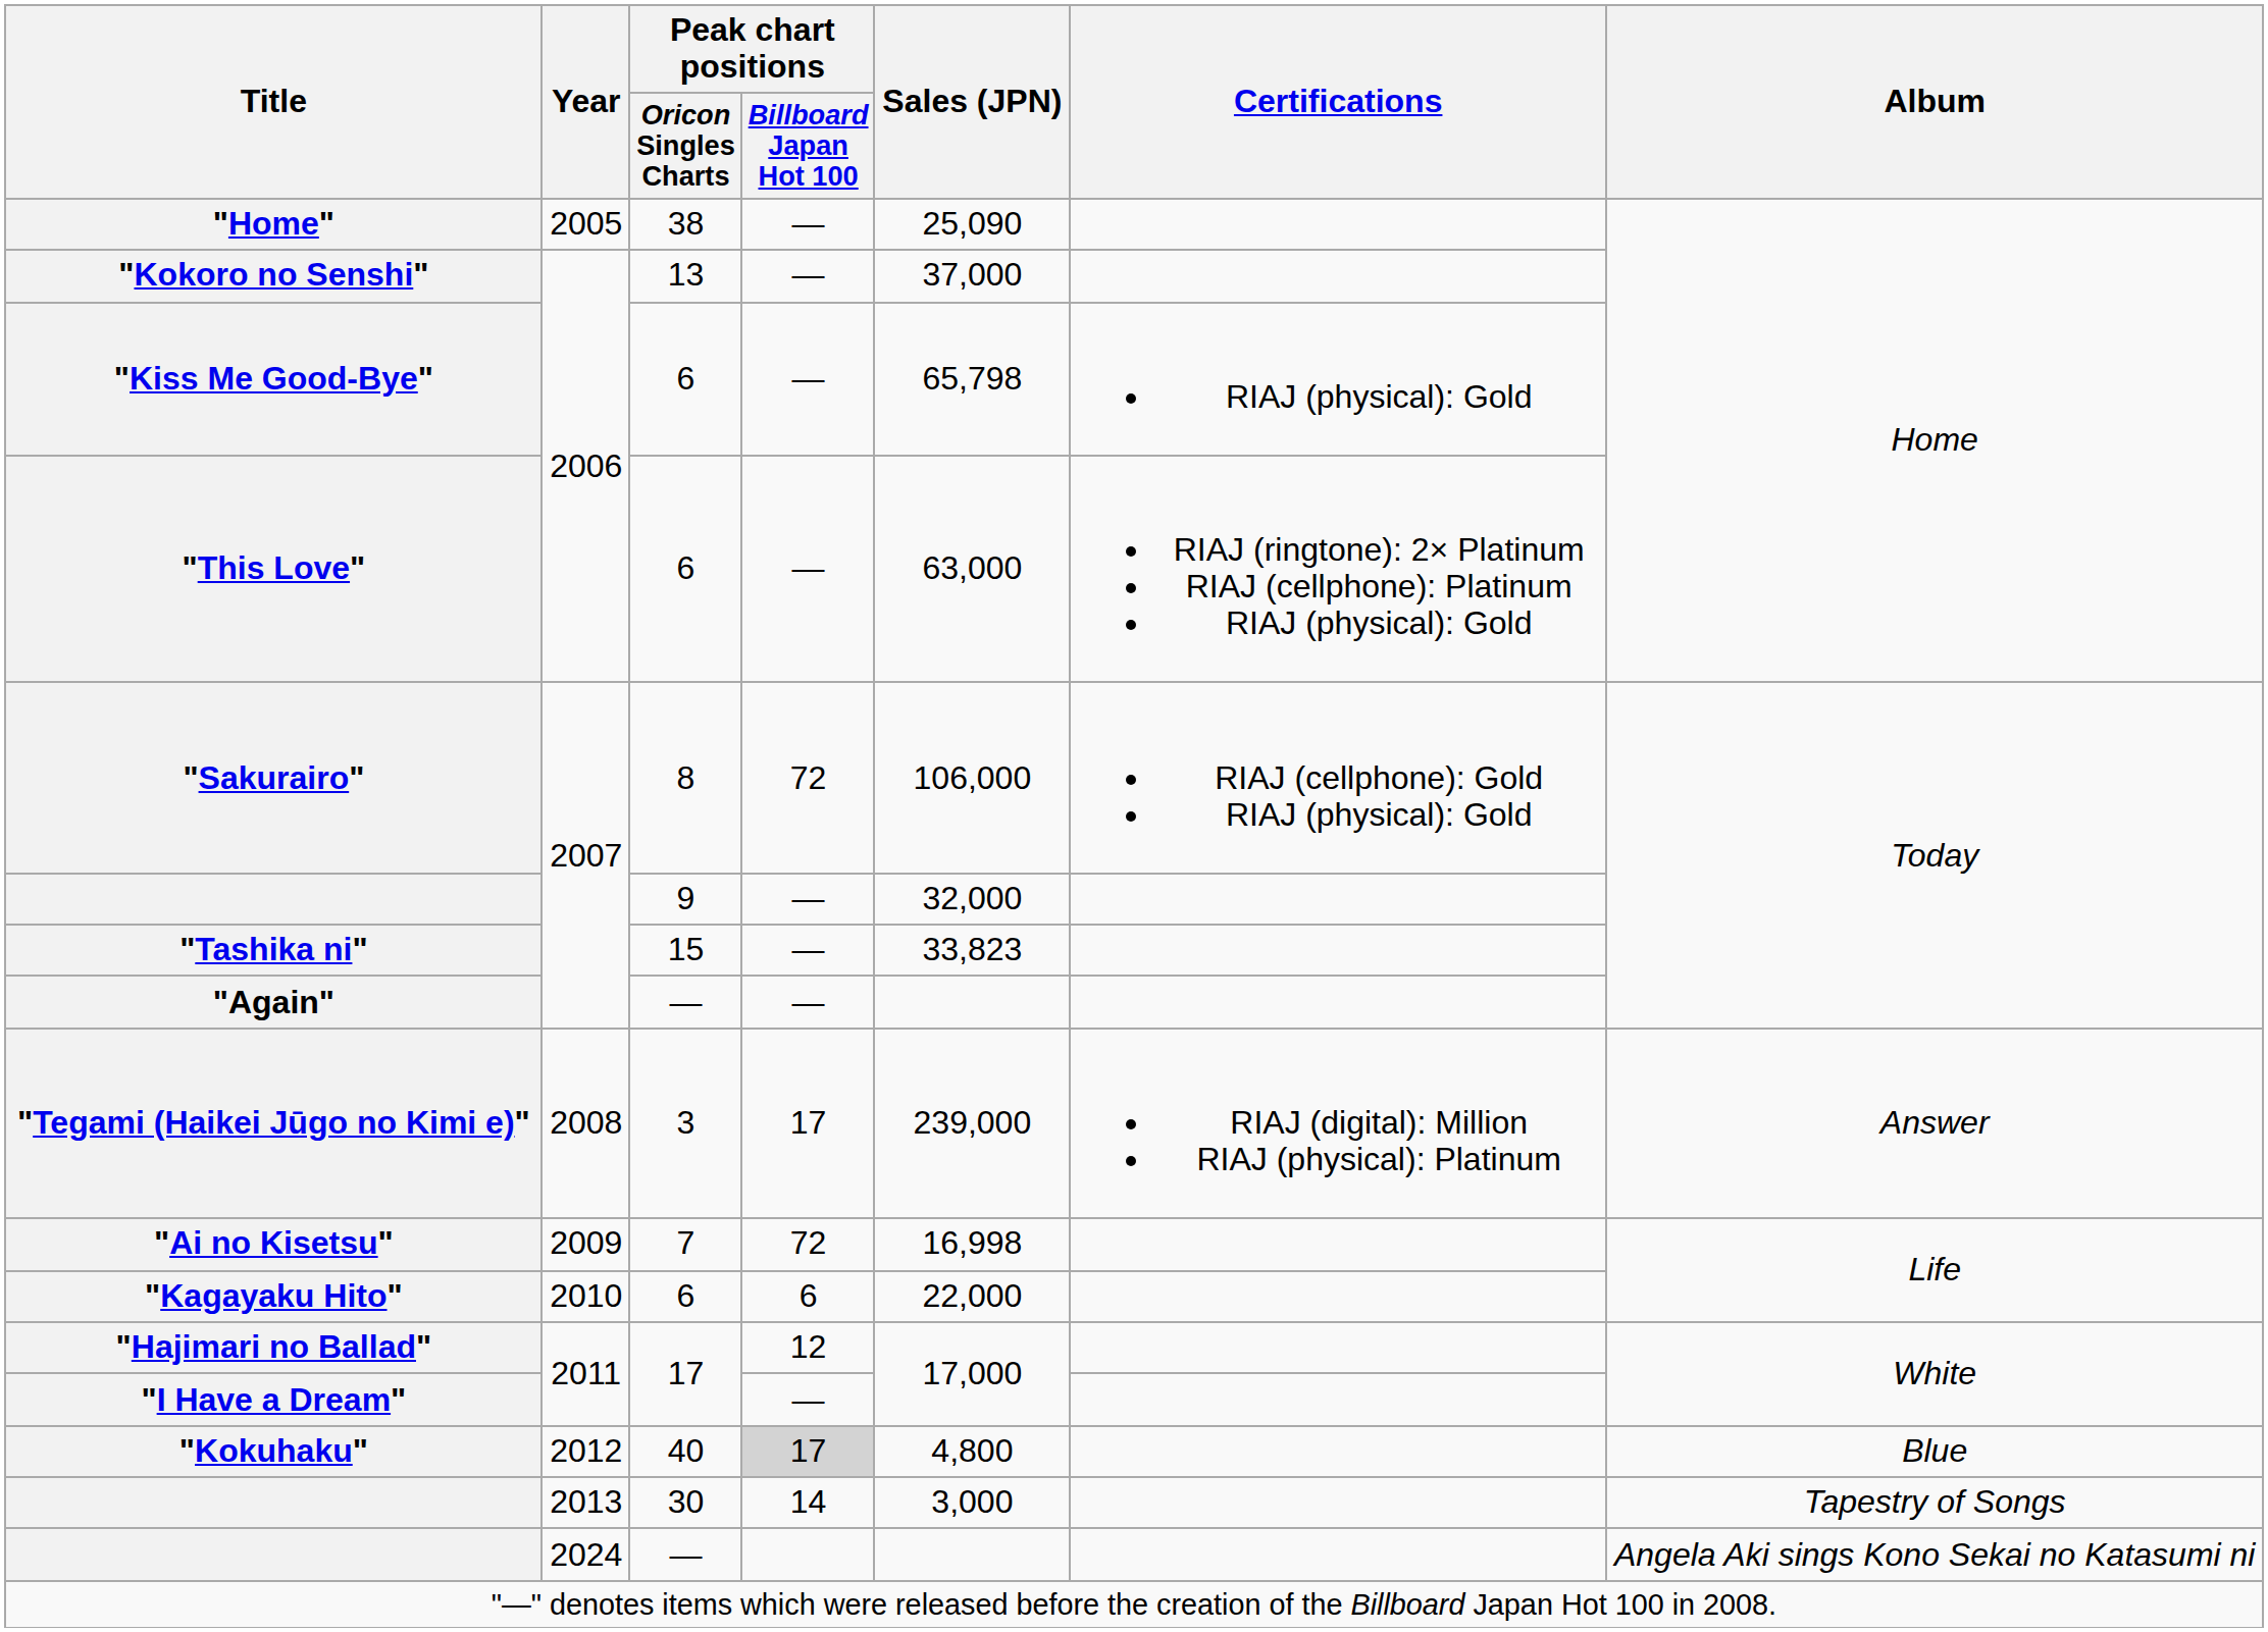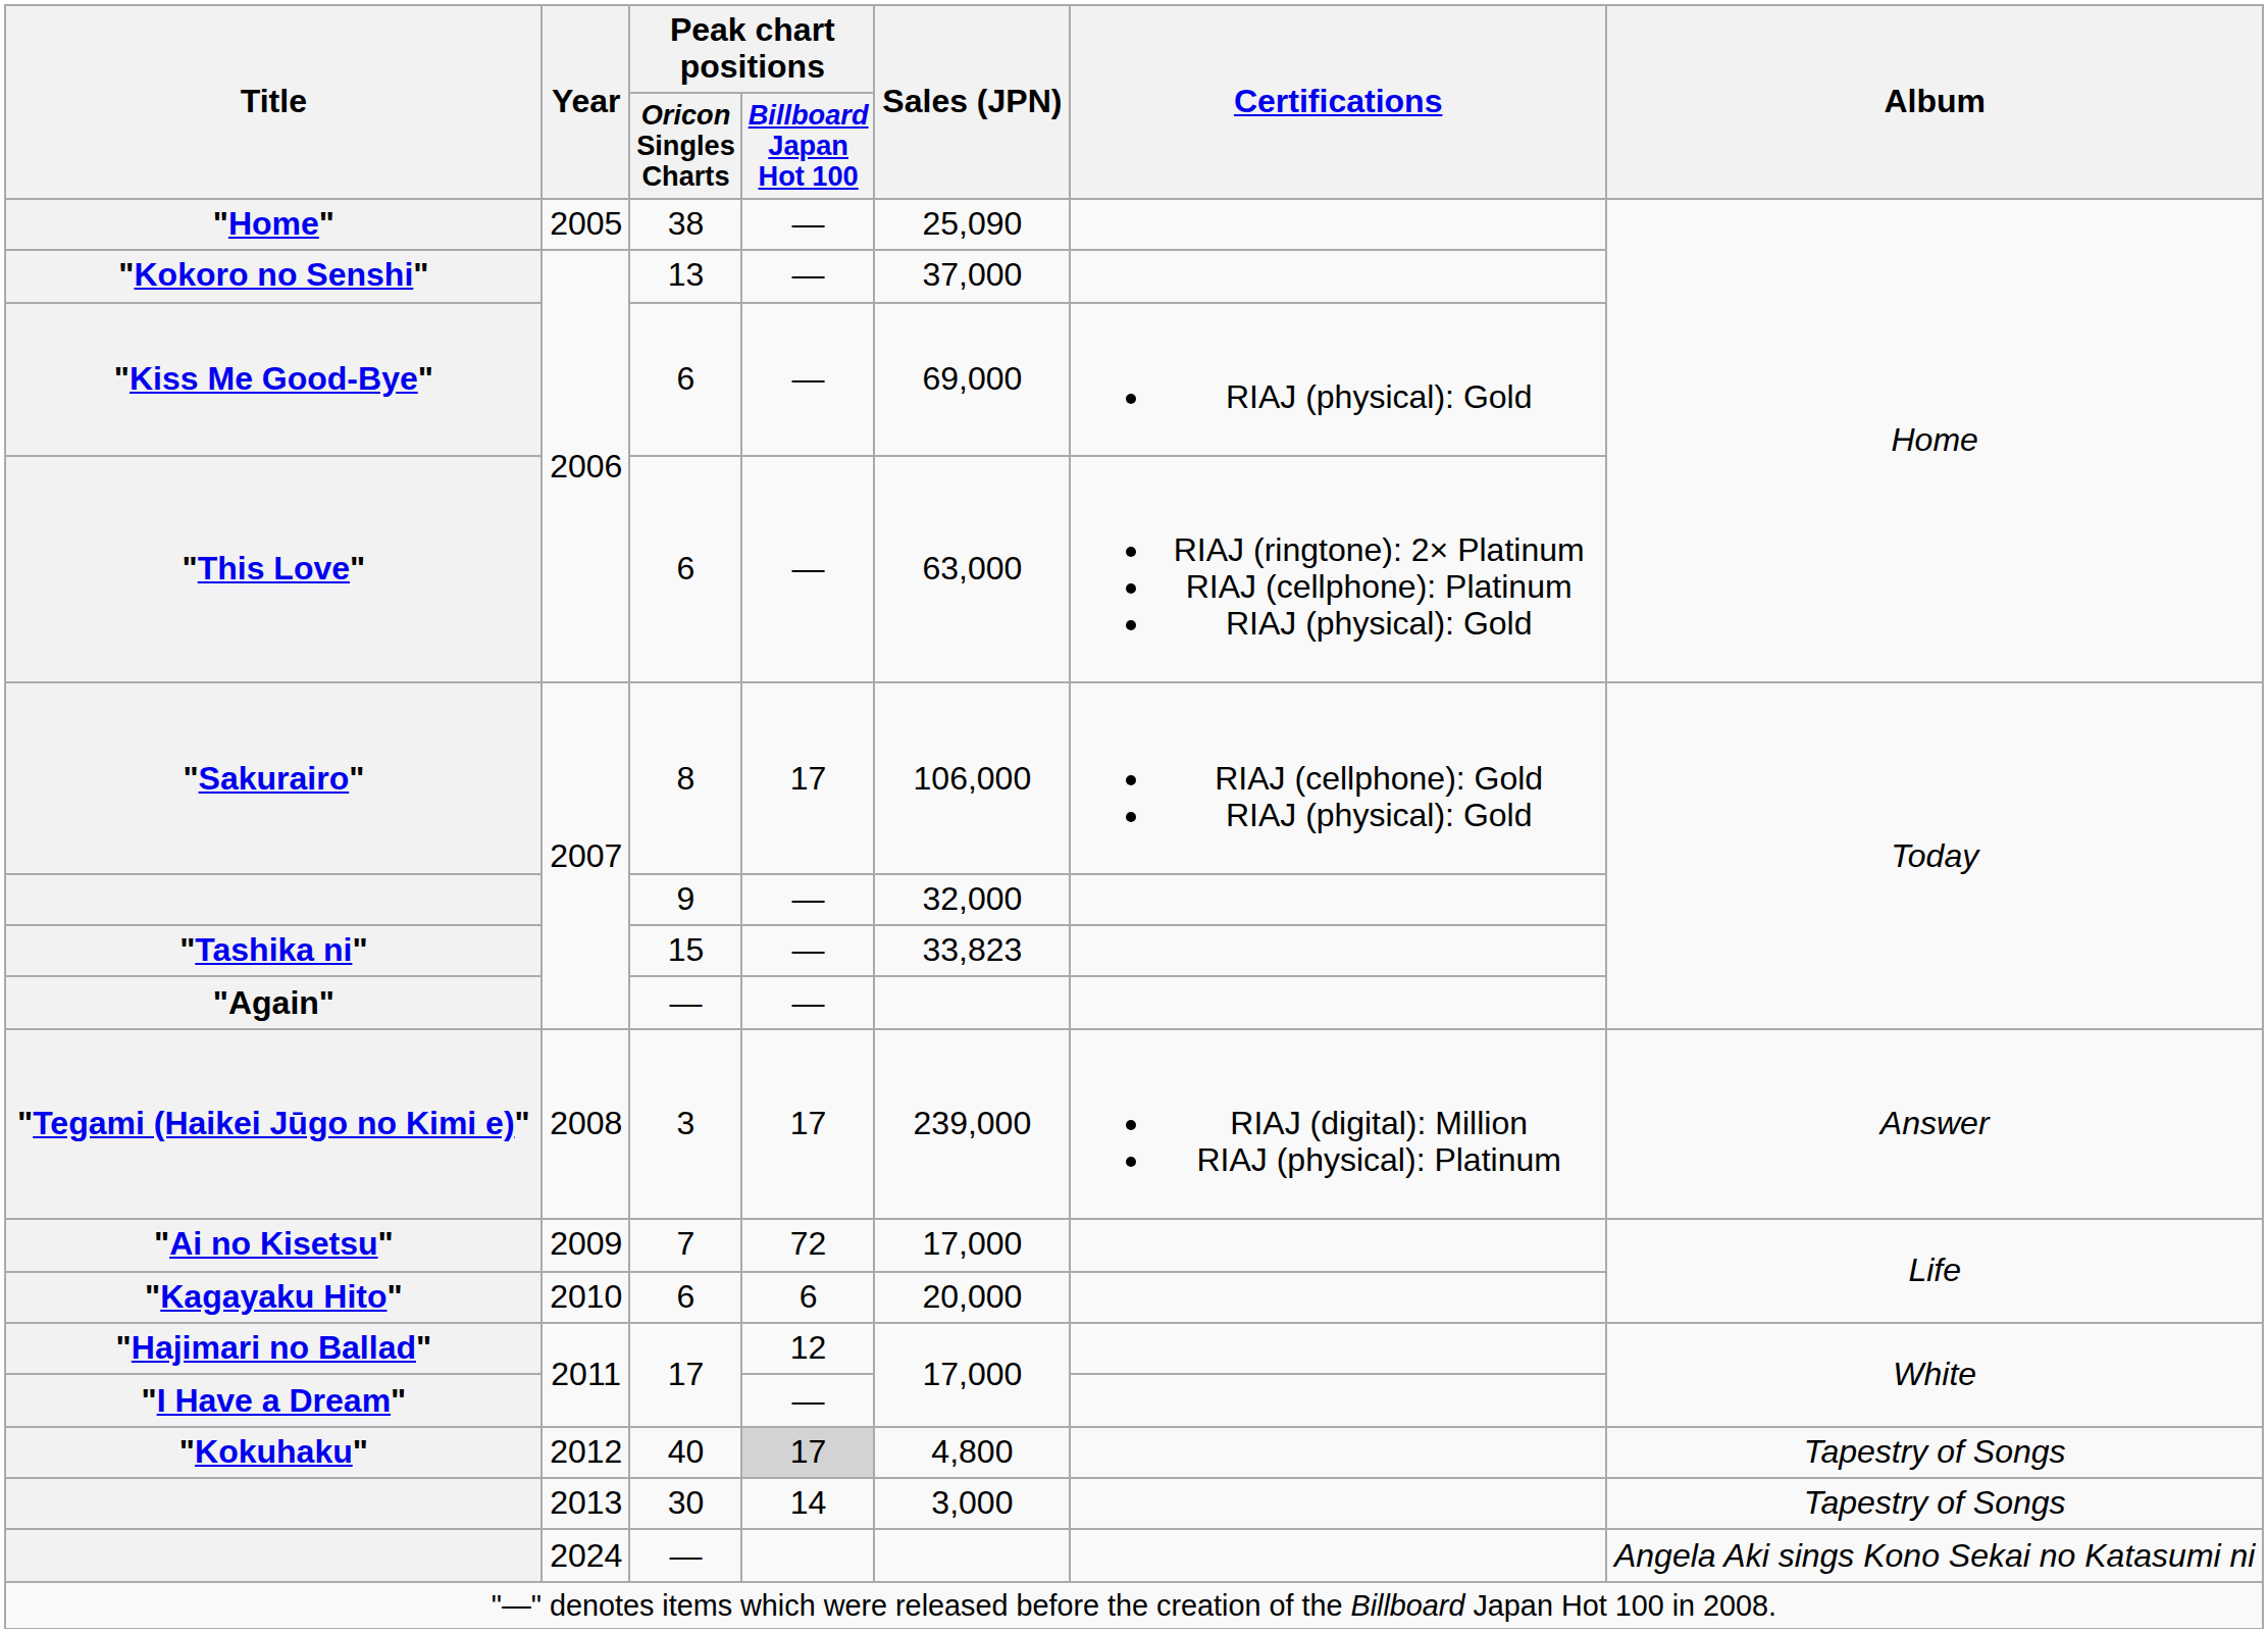"Kiss Me Good-Bye" | Sales (JPN): 65,798 -> 69,000
"Sakurairo" | Peak chart positions / Billboard Japan Hot 100: 72 -> 17
"Ai no Kisetsu" | Sales (JPN): 16,998 -> 17,000
"Kagayaku Hito" | Sales (JPN): 22,000 -> 20,000
"Kokuhaku" | Album: Blue -> Tapestry of Songs
